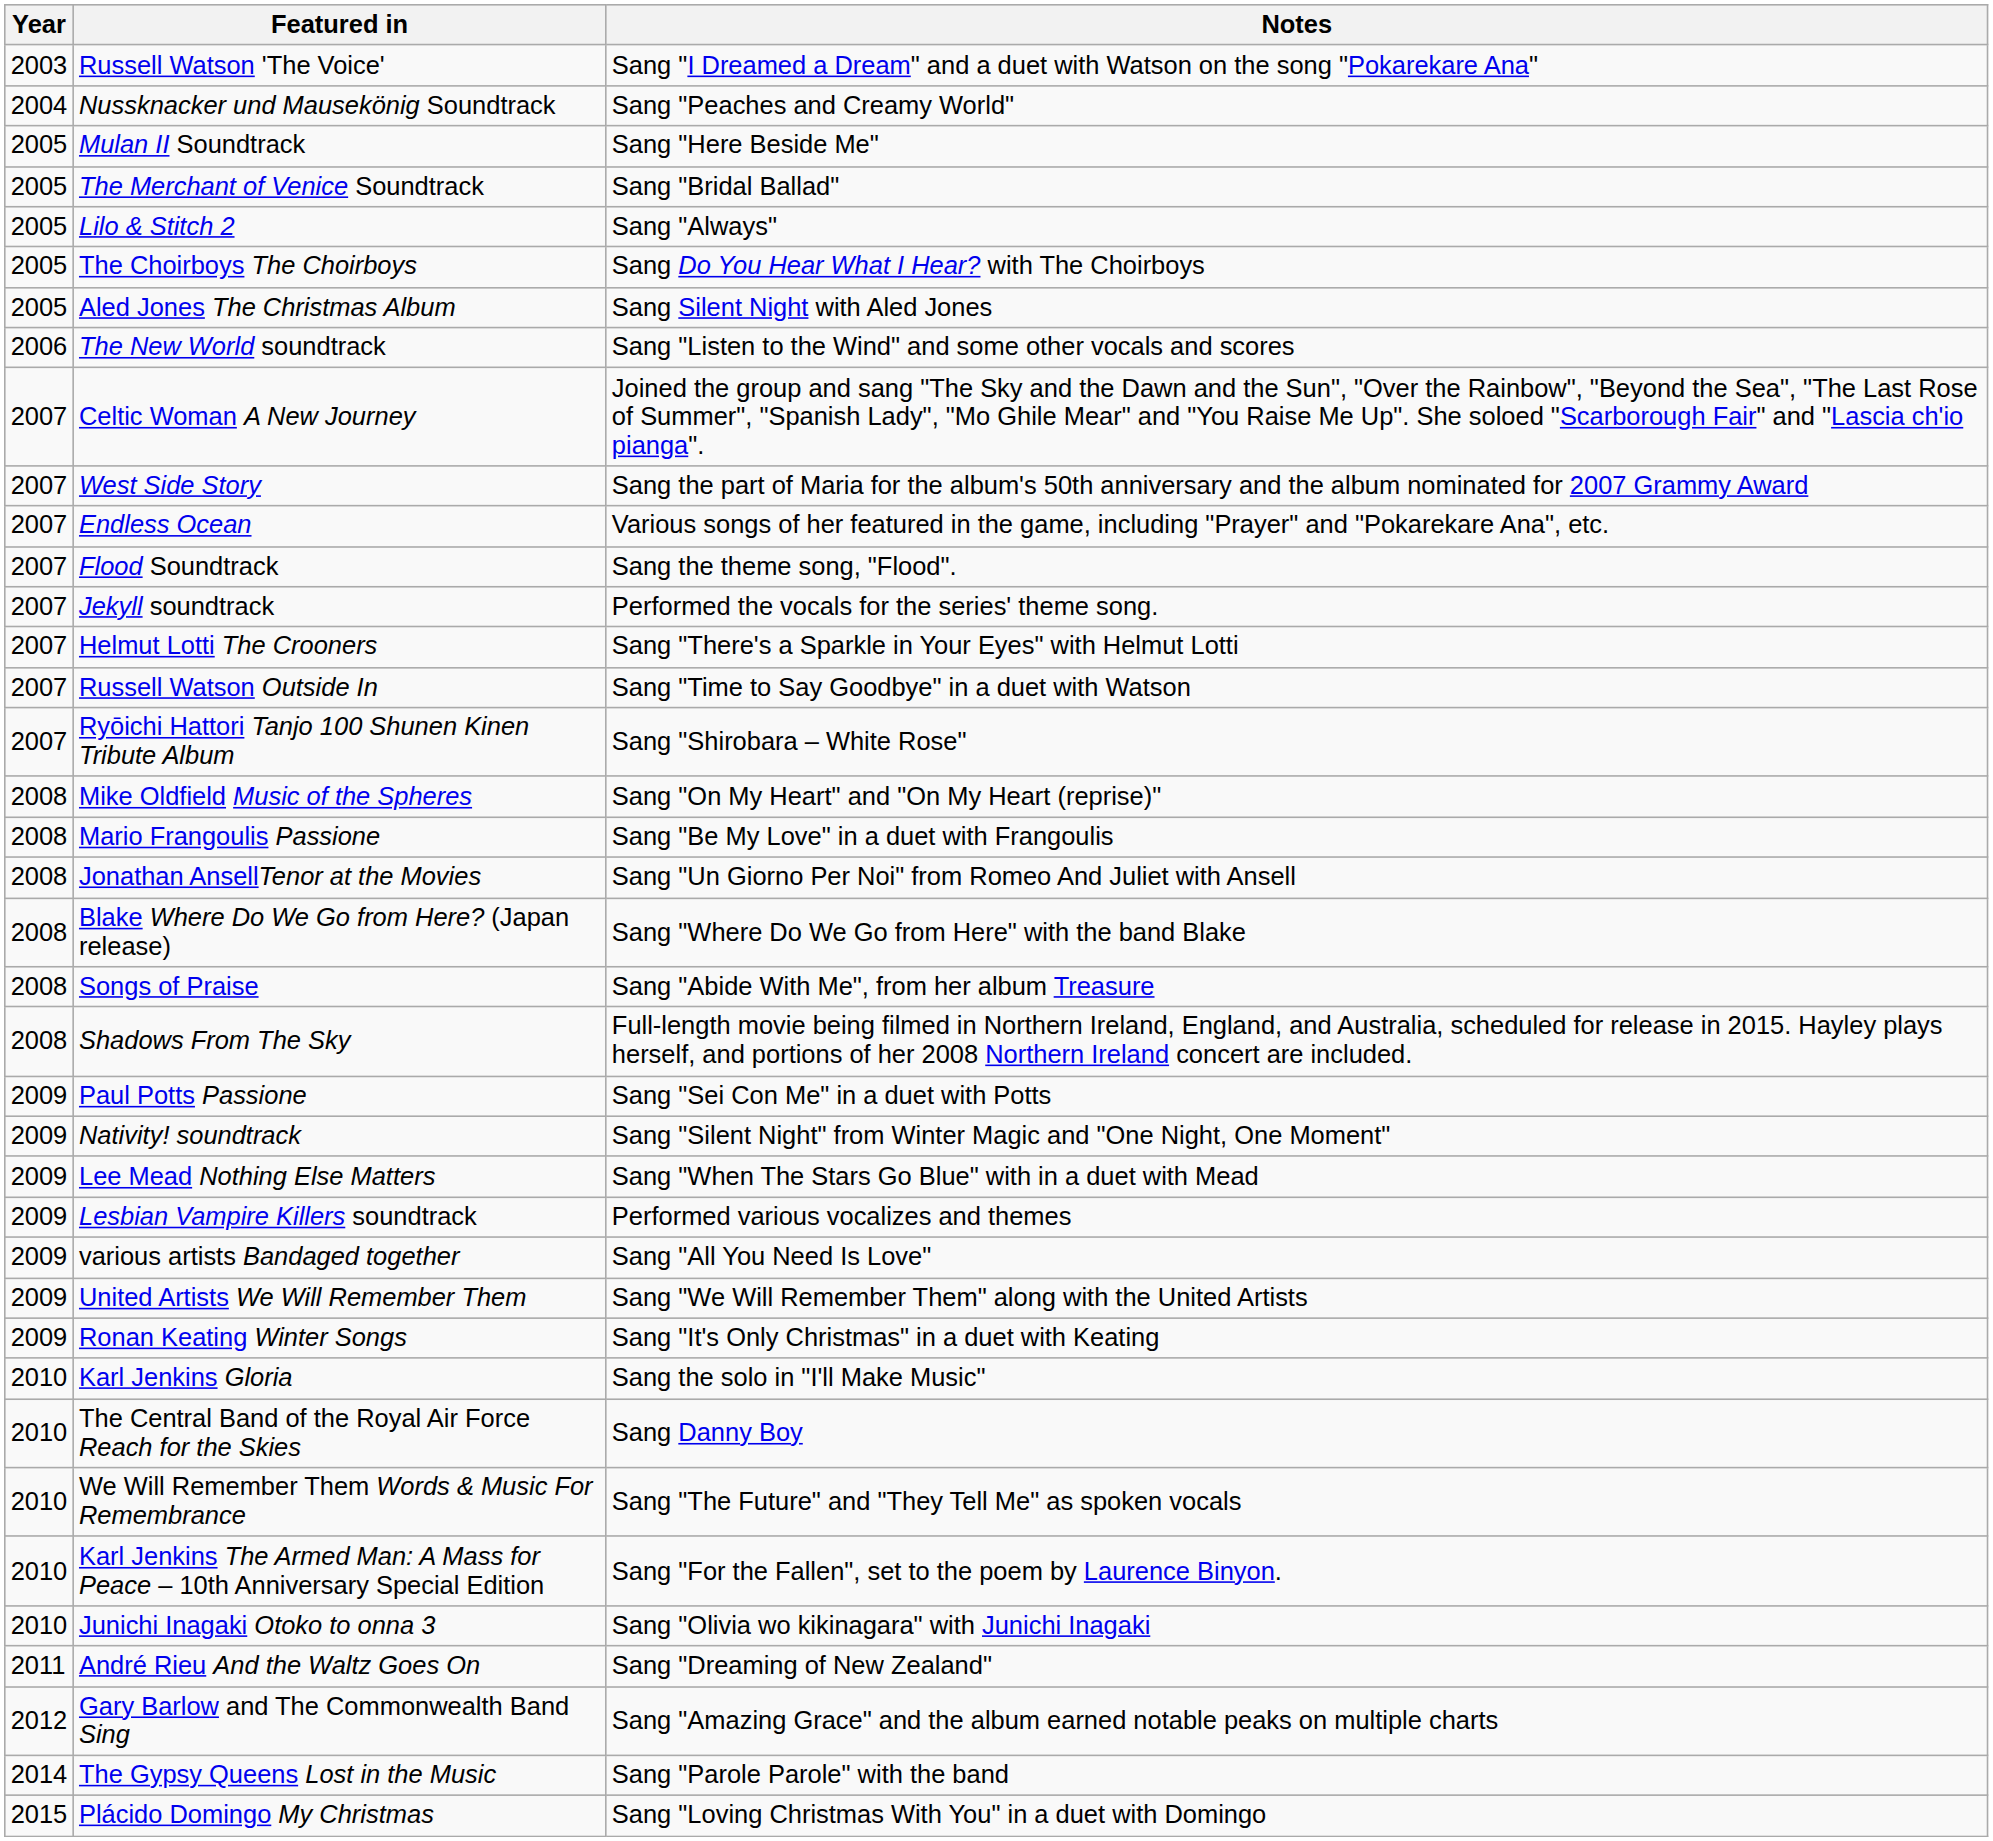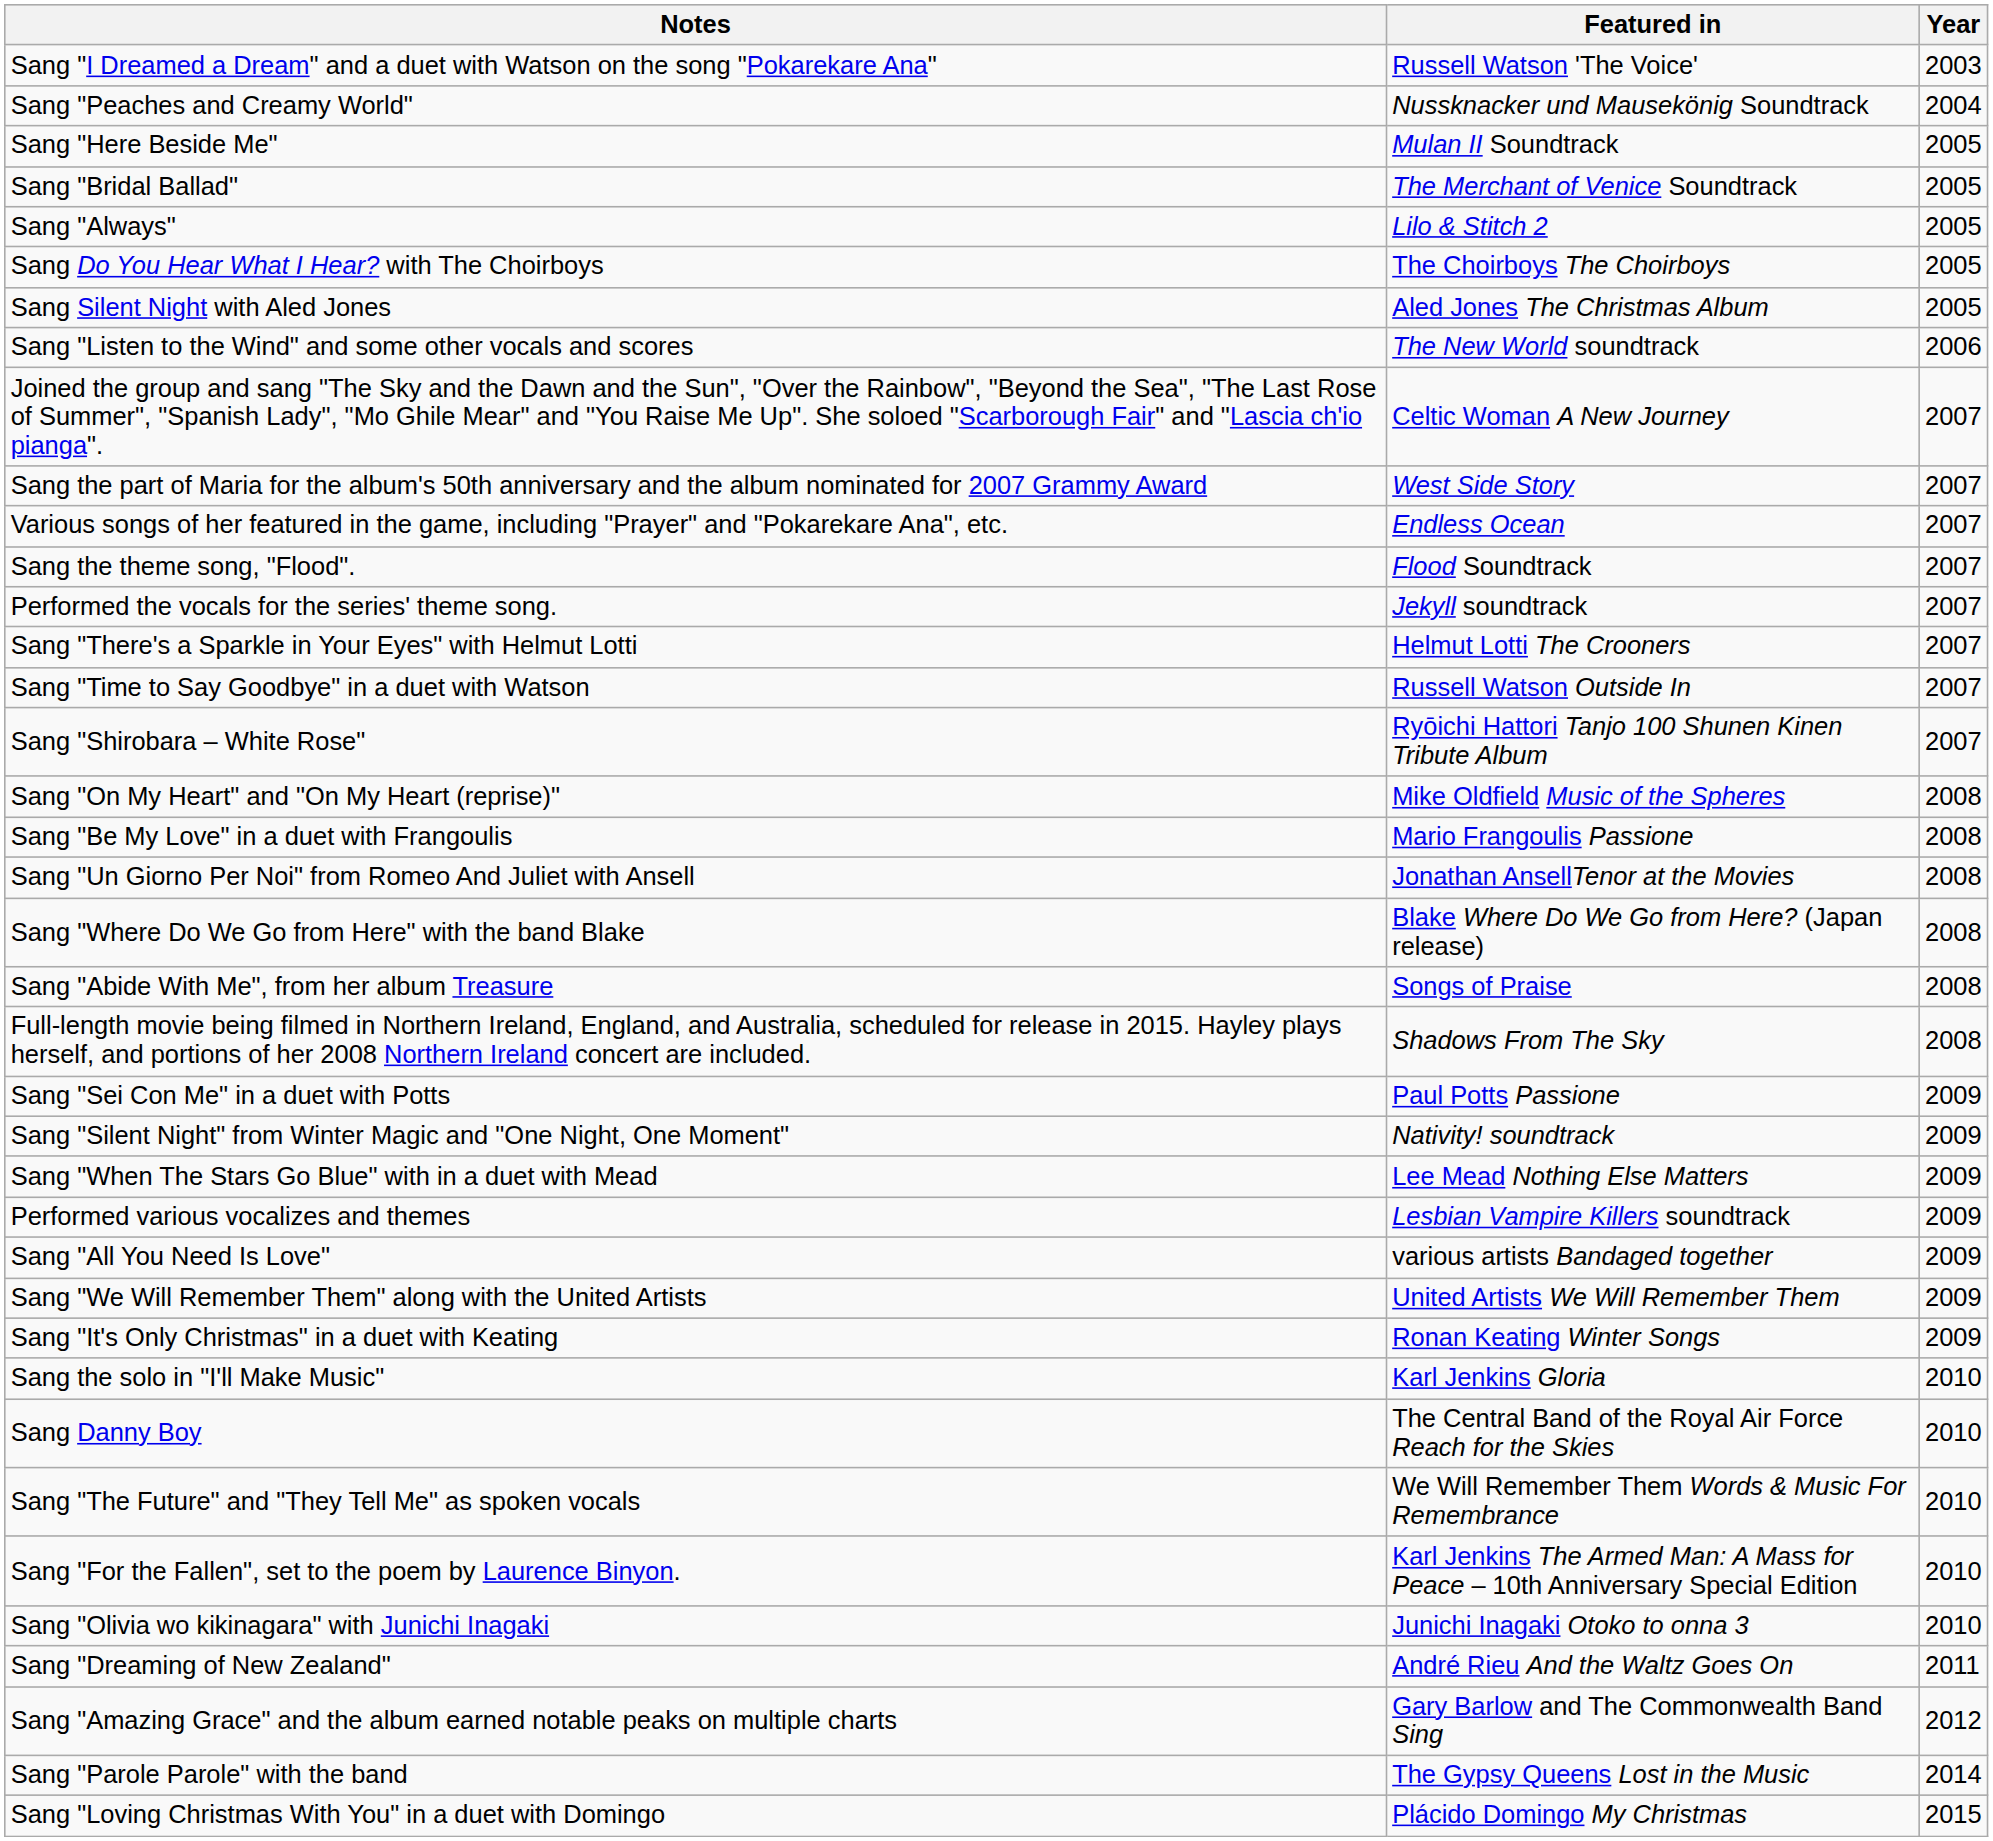columns swapped: Year <-> Notes
